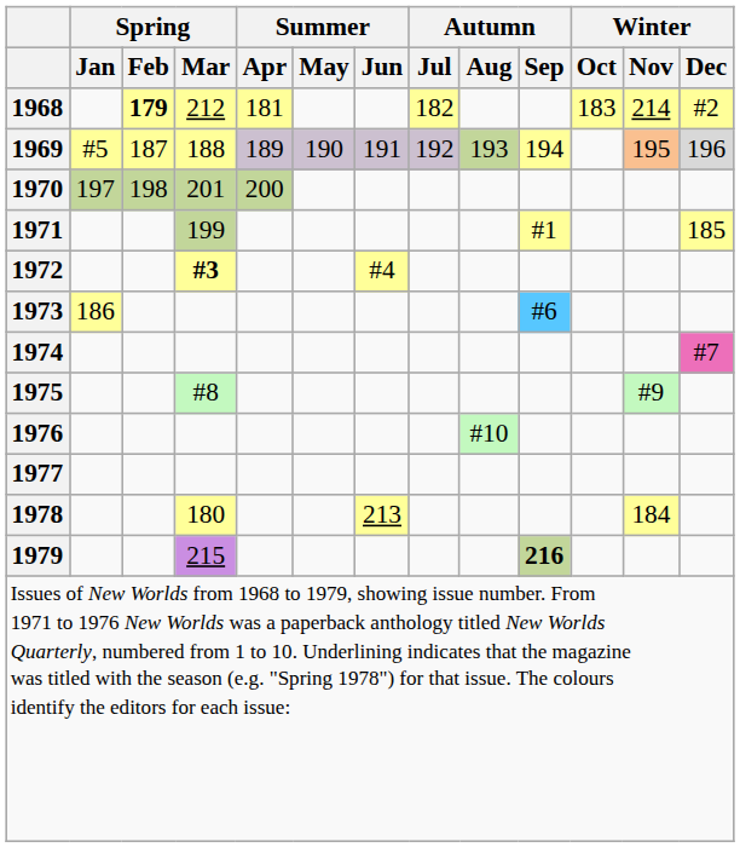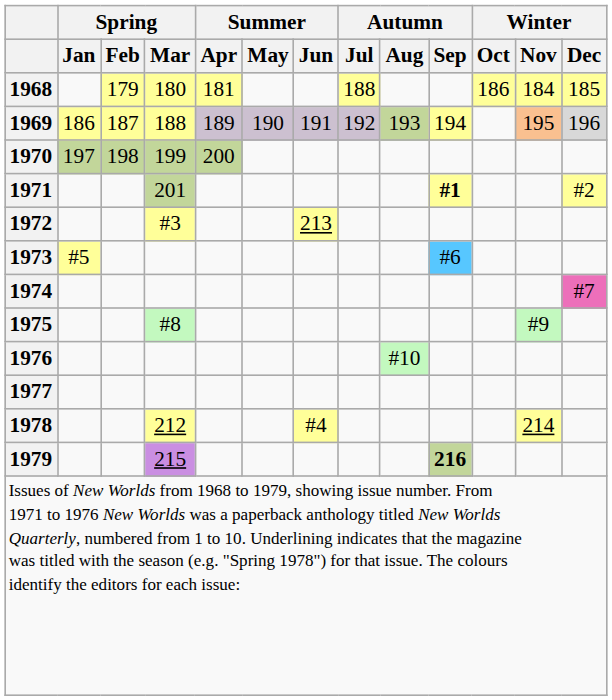1968 | Spring / Feb: bold -> normal
1968 | Spring / Mar: 212 -> 180
1968 | Autumn / Jul: 182 -> 188
1968 | Winter / Oct: 183 -> 186
1968 | Winter / Nov: 214 -> 184
1968 | Winter / Dec: #2 -> 185
1969 | Spring / Jan: #5 -> 186
1970 | Spring / Mar: 201 -> 199
1971 | Spring / Mar: 199 -> 201
1971 | Autumn / Sep: normal -> bold
1971 | Winter / Dec: 185 -> #2
1972 | Spring / Mar: bold -> normal
1972 | Summer / Jun: #4 -> 213
1973 | Spring / Jan: 186 -> #5
1978 | Spring / Mar: 180 -> 212
1978 | Summer / Jun: 213 -> #4
1978 | Winter / Nov: 184 -> 214
